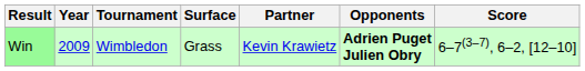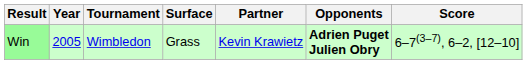Win | Year: 2009 -> 2005
